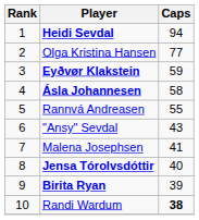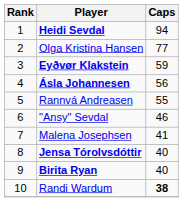Ásla Johannesen | Caps: 58 -> 56
"Ansy" Sevdal | Caps: 43 -> 46
Birita Ryan | Caps: 39 -> 40
